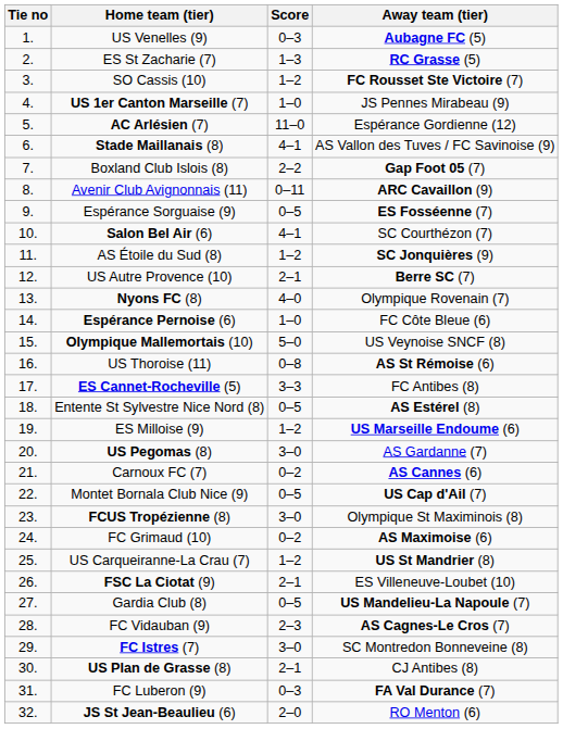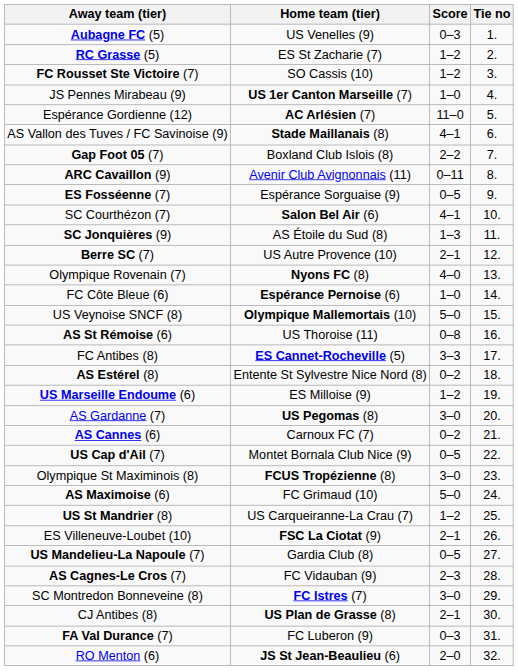columns swapped: Tie no <-> Away team (tier)
ES St Zacharie (7) | Score: 1–3 -> 1–2
AS Étoile du Sud (8) | Score: 1–2 -> 1–3
Entente St Sylvestre Nice Nord (8) | Score: 0–5 -> 0–2
FC Grimaud (10) | Score: 0–2 -> 5–0
